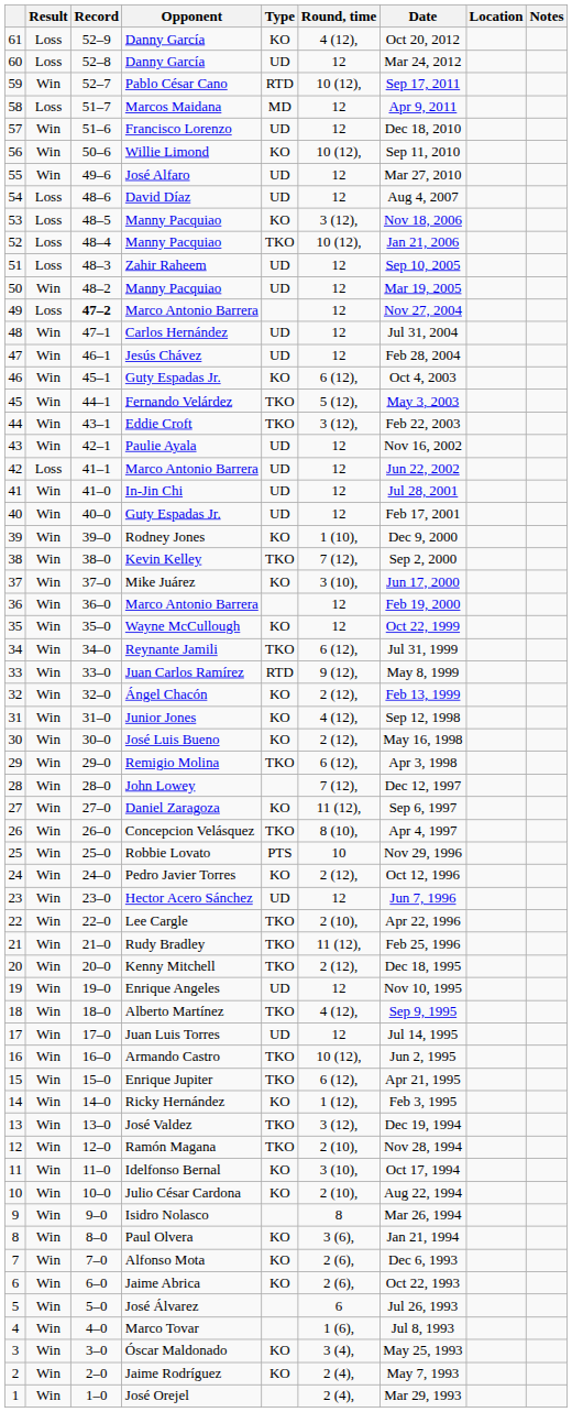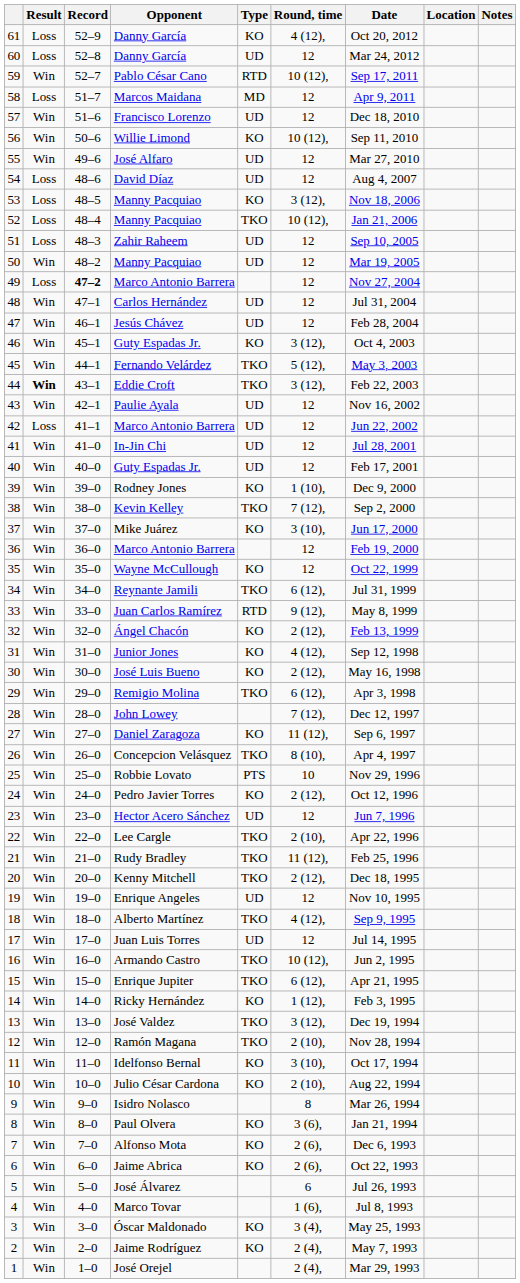46 / Guty Espadas Jr. | Round, time: 6 (12), -> 3 (12),
Eddie Croft | Result: normal -> bold
